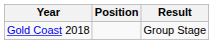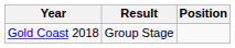columns swapped: Result <-> Position
